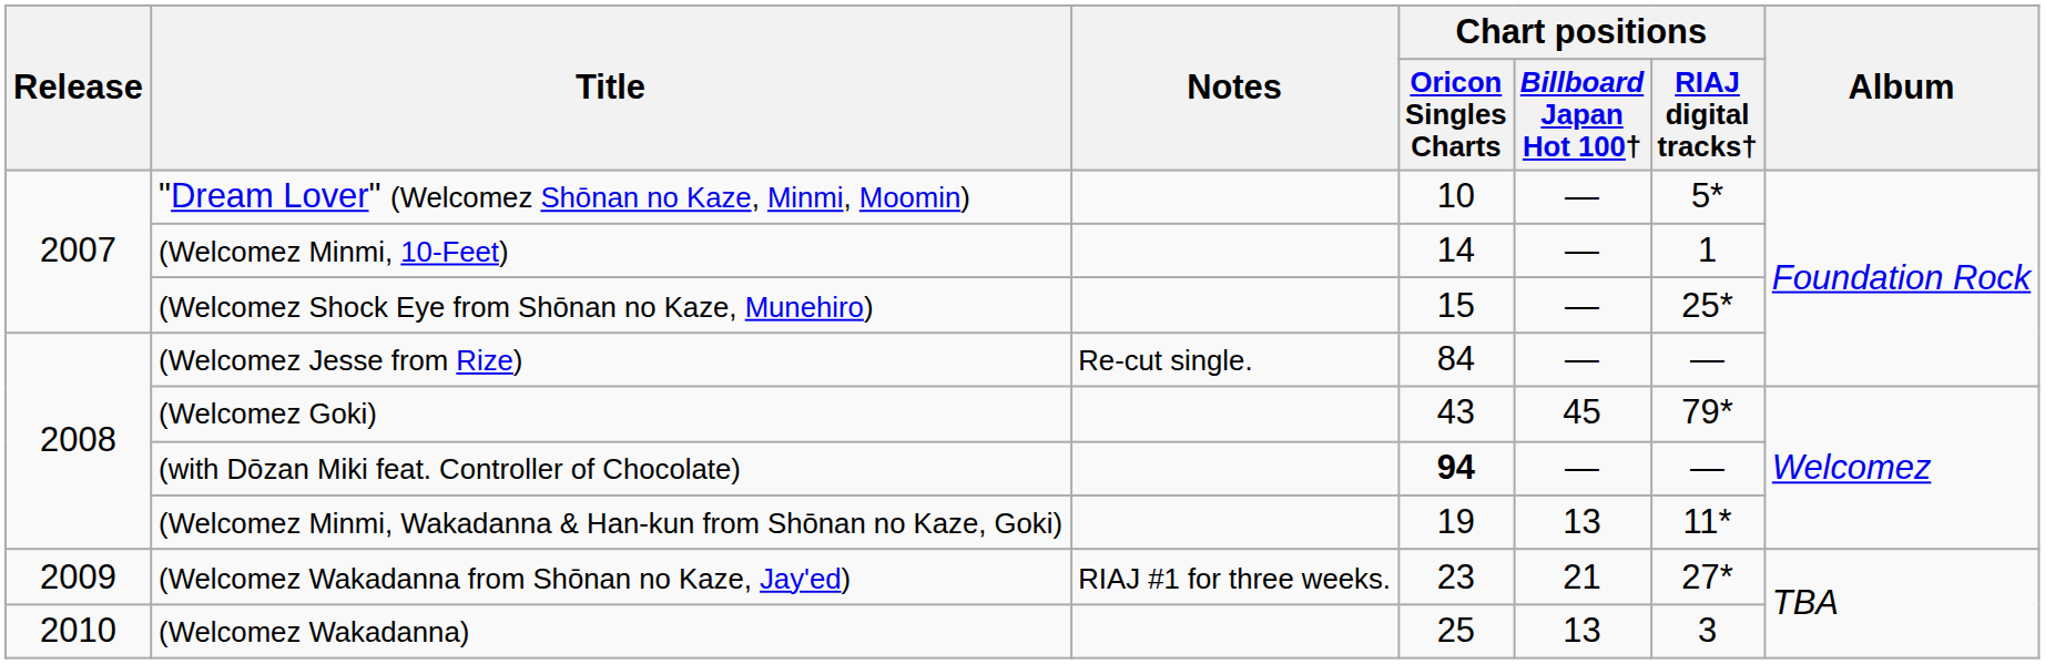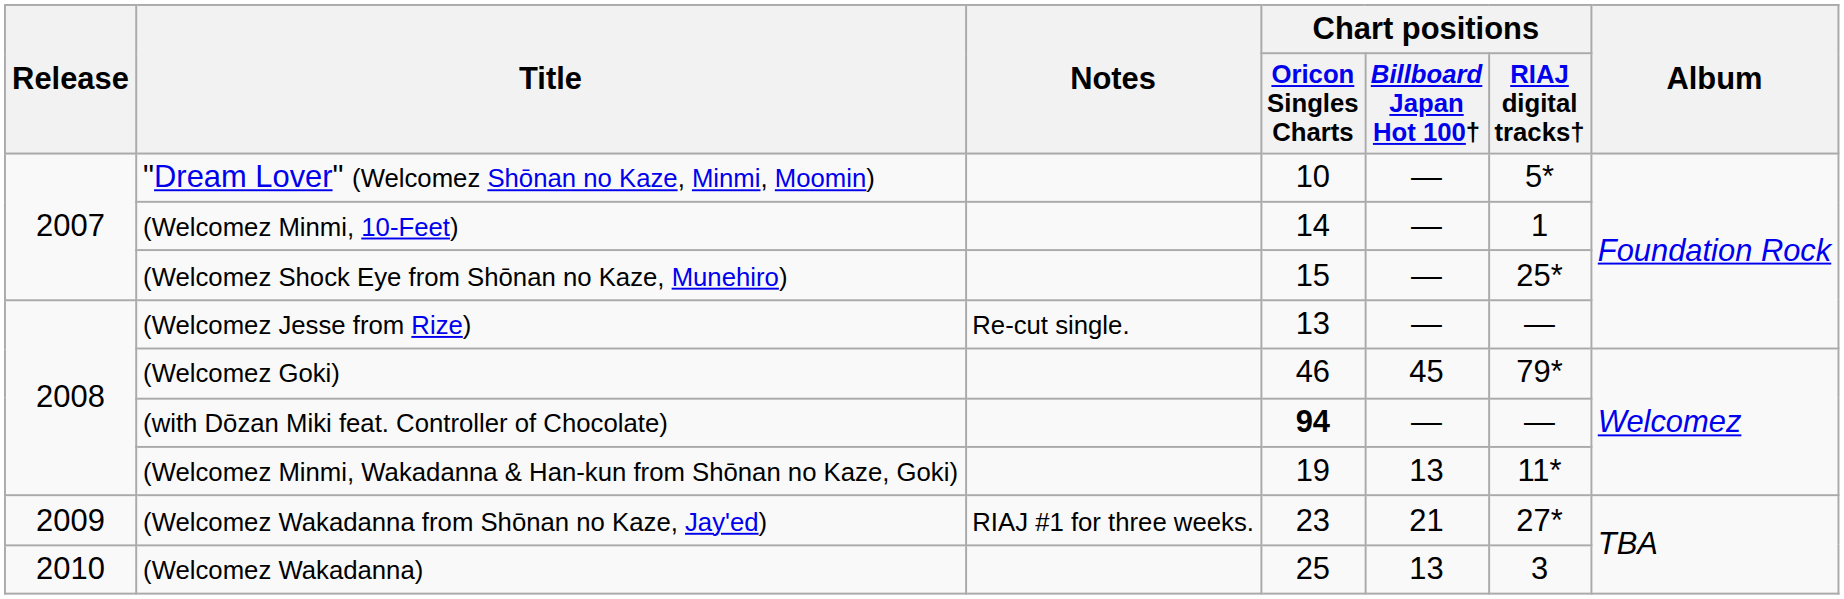(Welcomez Jesse from Rize) | Chart positions / Oricon Singles Charts: 84 -> 13
(Welcomez Goki) | Chart positions / Oricon Singles Charts: 43 -> 46
